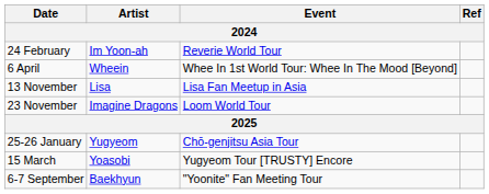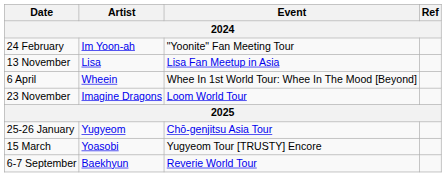24 February | Event: Reverie World Tour -> "Yoonite" Fan Meeting Tour
rows swapped: 6 April <-> 13 November
6-7 September | Event: "Yoonite" Fan Meeting Tour -> Reverie World Tour
